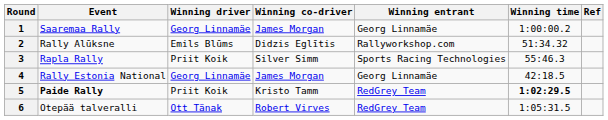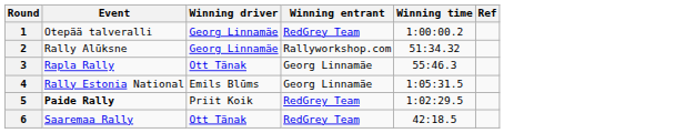- column: Winning co-driver | James Morgan | Didzis Eglītis | Silver Simm | James Morgan | Kristo Tamm | Robert Virves
1 | Event: Saaremaa Rally -> Otepää talveralli
1 | Winning entrant: Georg Linnamäe -> RedGrey Team
2 | Winning driver: Emils Blūms -> Georg Linnamäe
3 | Winning driver: Priit Koik -> Ott Tänak
3 | Winning entrant: Sports Racing Technologies -> Georg Linnamäe
4 | Winning driver: Georg Linnamäe -> Emils Blūms
4 | Winning time: 42:18.5 -> 1:05:31.5
5 | Winning time: bold -> normal
6 | Event: Otepää talveralli -> Saaremaa Rally
6 | Winning time: 1:05:31.5 -> 42:18.5
